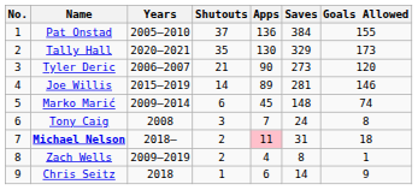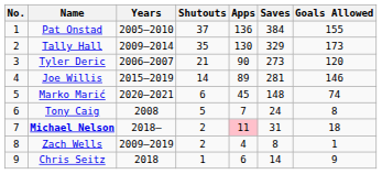Tally Hall | Years: 2020–2021 -> 2009–2014
Marko Marić | Years: 2009–2014 -> 2020–2021
Tony Caig | Shutouts: 3 -> 5
